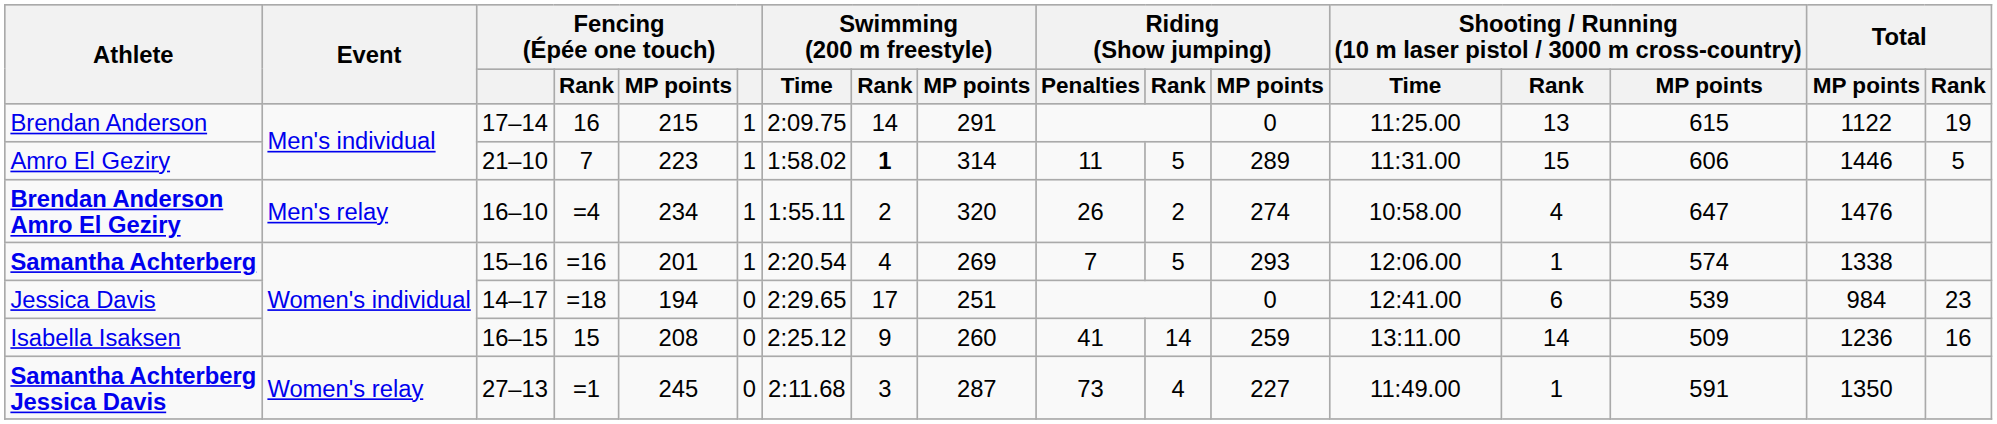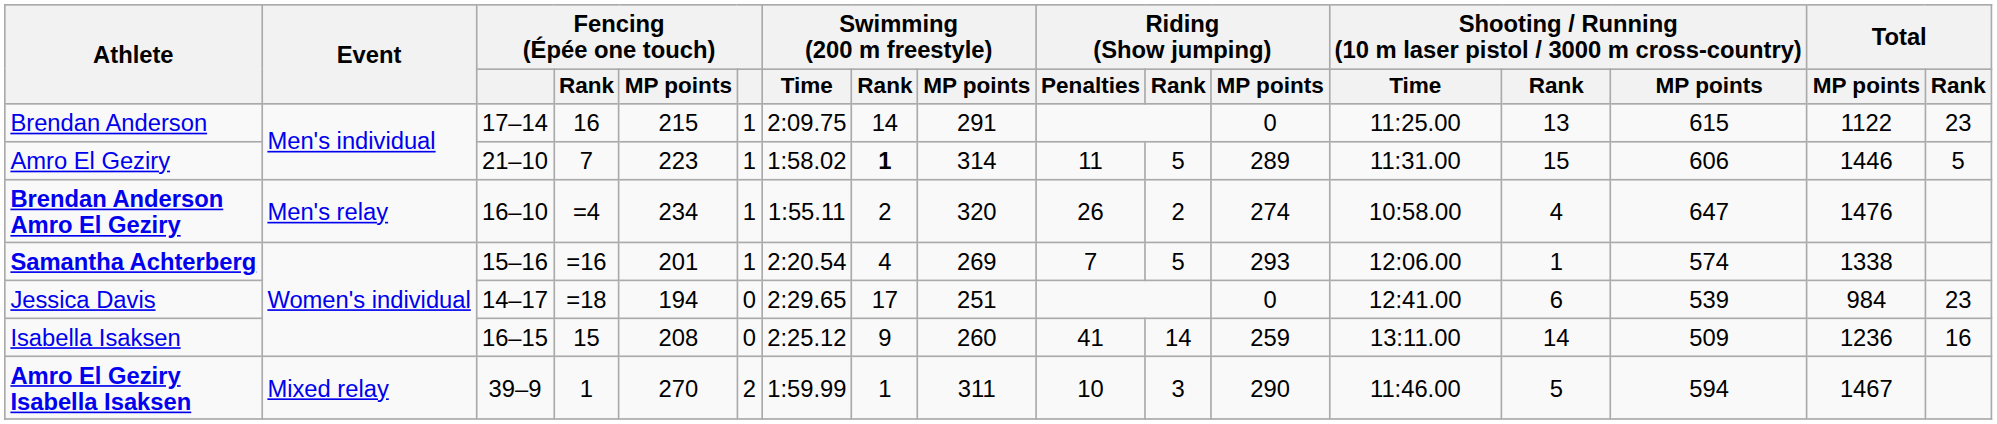Brendan Anderson | Total / Rank: 19 -> 23
- row: Samantha Achterberg Jessica Davis | Women's relay | 27–13 | =1 | 245 | 0 | 2:11.68 | 3 | 287 | 73 | 4 | 227 | 11:49.00 | 1 | 591 | 1350
+ row: Amro El Geziry Isabella Isaksen | Mixed relay | 39–9 | 1 | 270 | 2 | 1:59.99 | 1 | 311 | 10 | 3 | 290 | 11:46.00 | 5 | 594 | 1467
